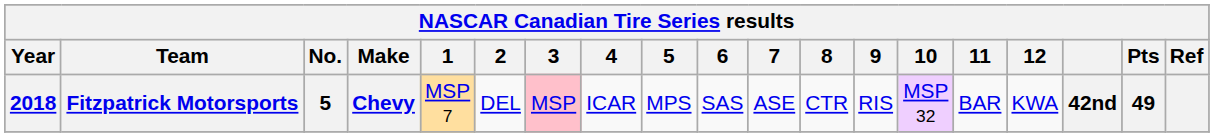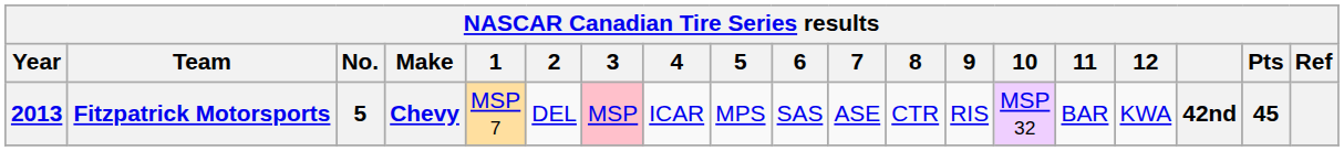Fitzpatrick Motorsports | Year: 2018 -> 2013
Fitzpatrick Motorsports | Pts: 49 -> 45
